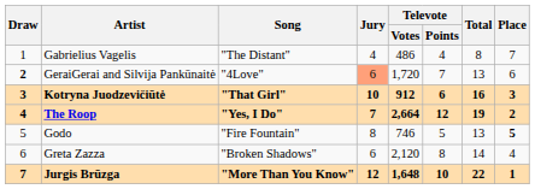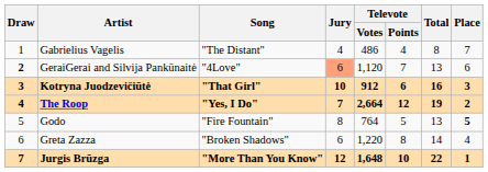GeraiGerai and Silvija Pankūnaitė | Televote / Votes: 1,720 -> 1,120
Godo | Televote / Votes: 746 -> 764
Greta Zazza | Televote / Votes: 2,120 -> 1,220
